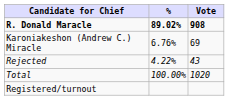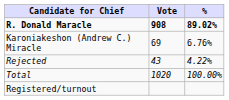columns swapped: Vote <-> %
